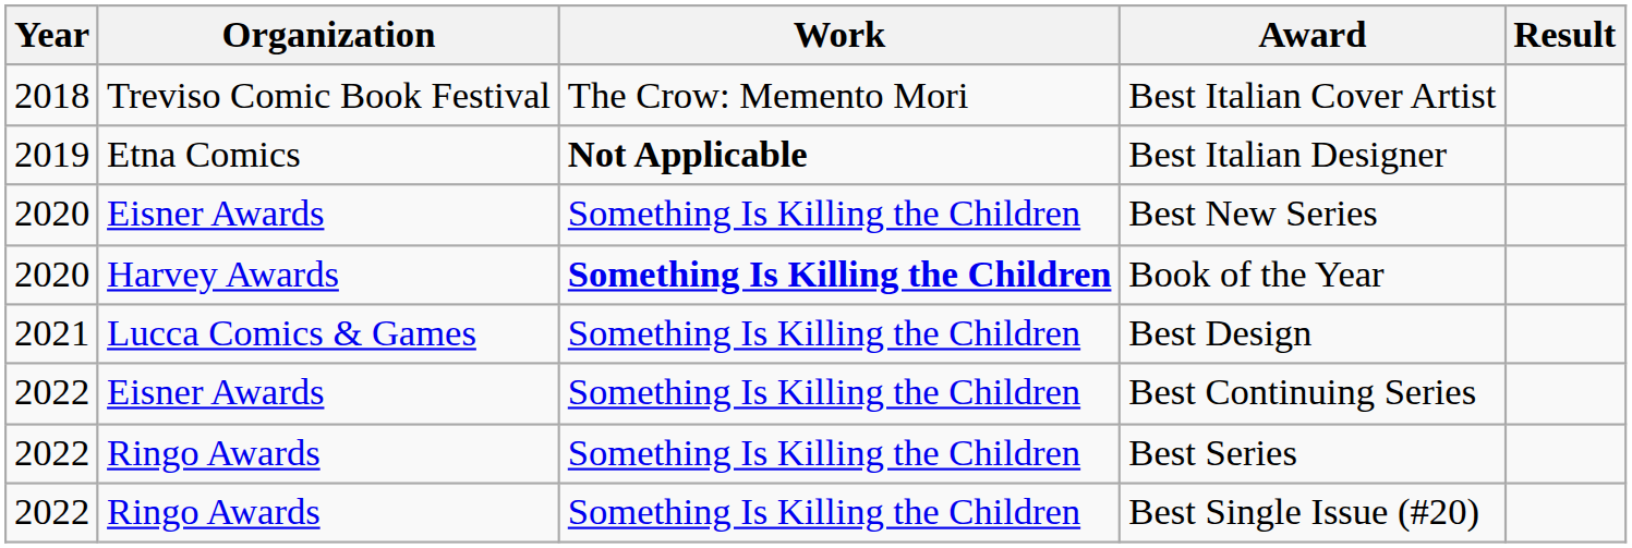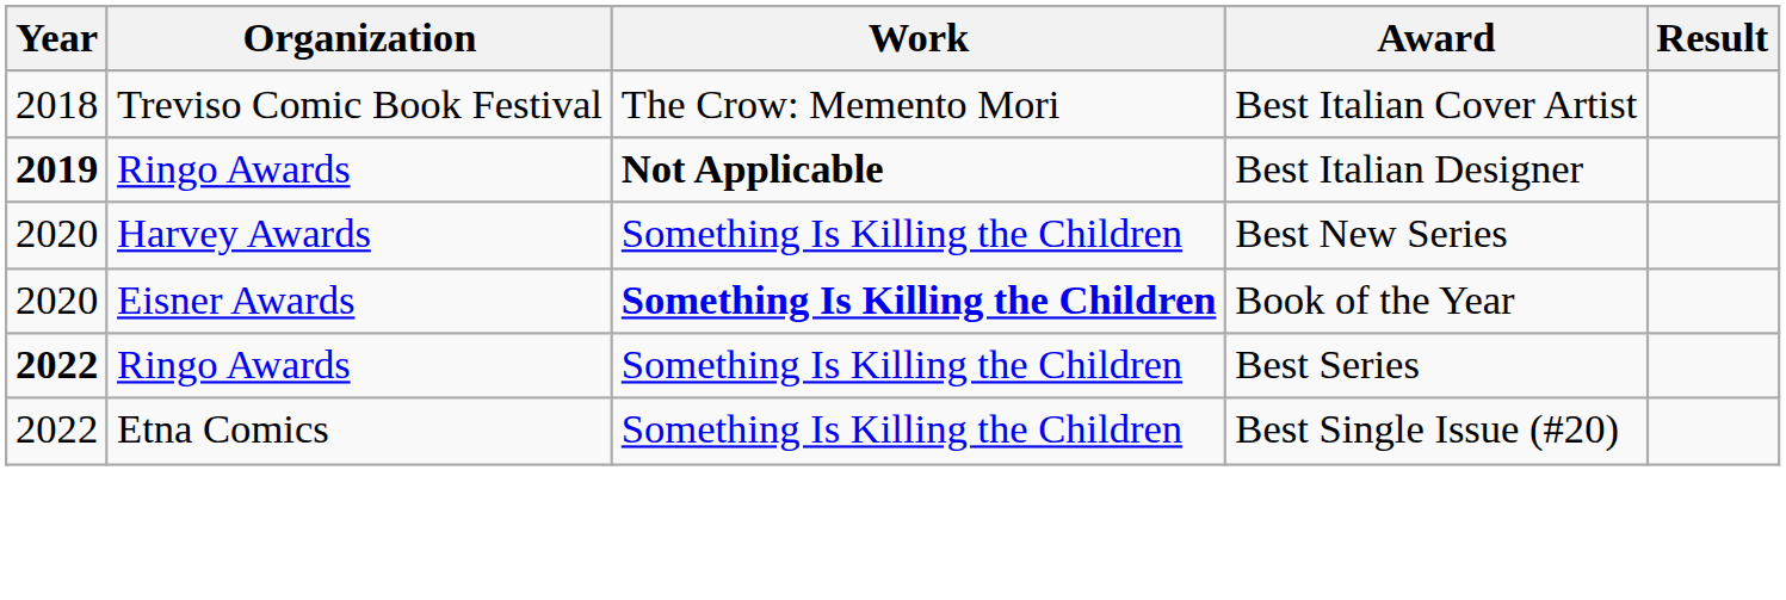Best Italian Designer | Year: normal -> bold
Best Italian Designer | Organization: Etna Comics -> Ringo Awards
Best New Series | Organization: Eisner Awards -> Harvey Awards
Book of the Year | Organization: Harvey Awards -> Eisner Awards
- row: 2021 | Lucca Comics & Games | Something Is Killing the Children | Best Design
- row: 2022 | Eisner Awards | Something Is Killing the Children | Best Continuing Series
Best Series | Year: normal -> bold
Best Single Issue (#20) | Organization: Ringo Awards -> Etna Comics
